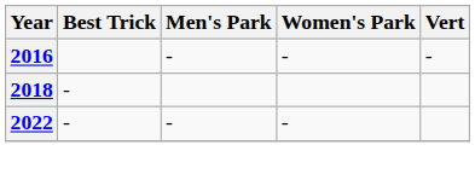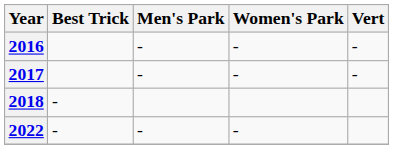+ row: 2017 | - | - | -
